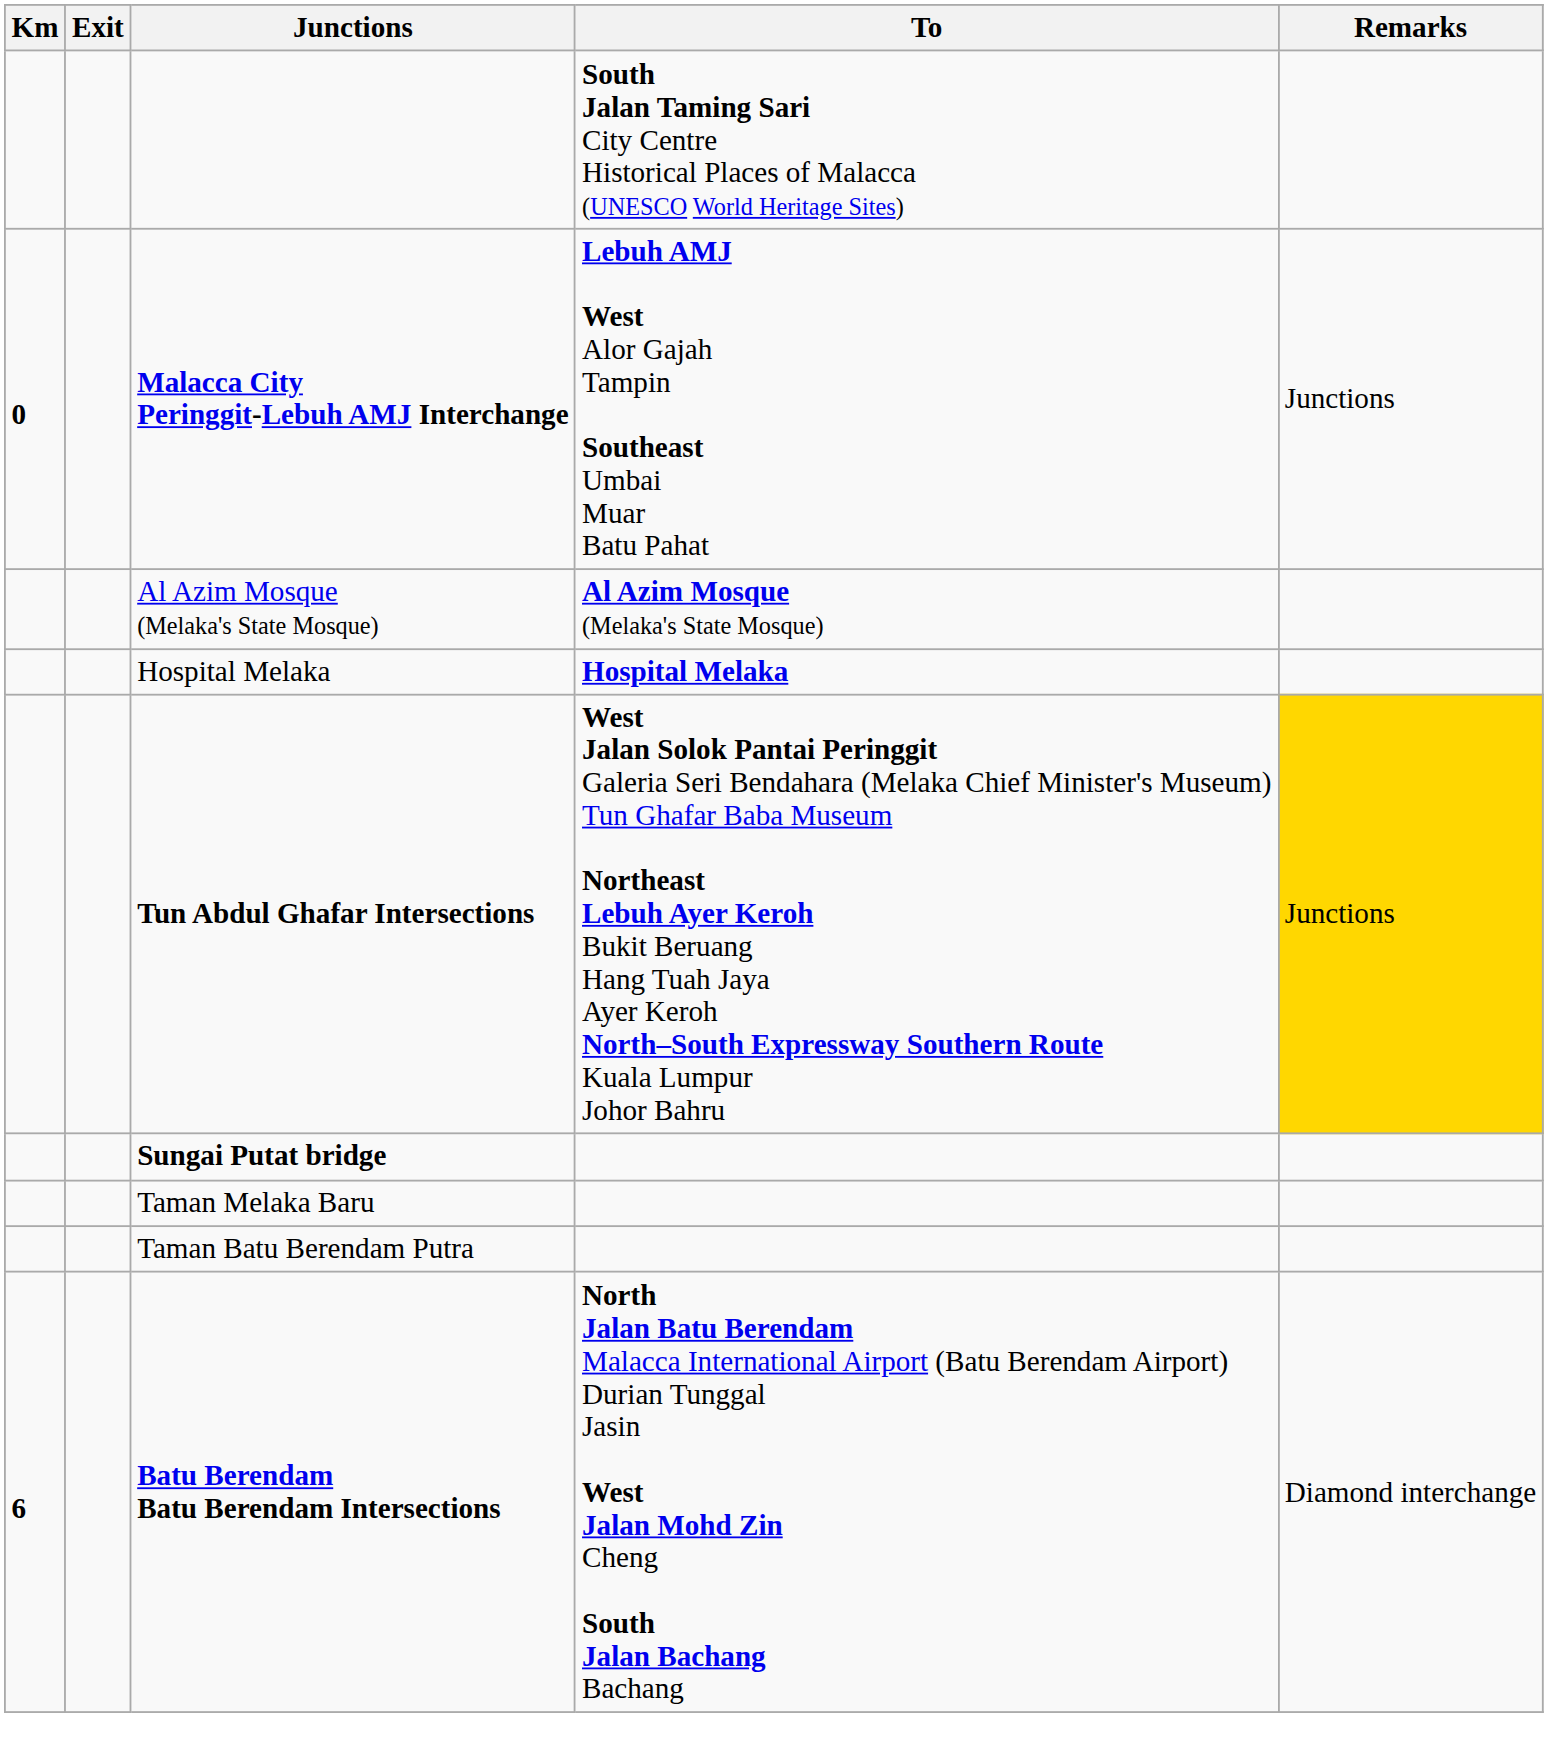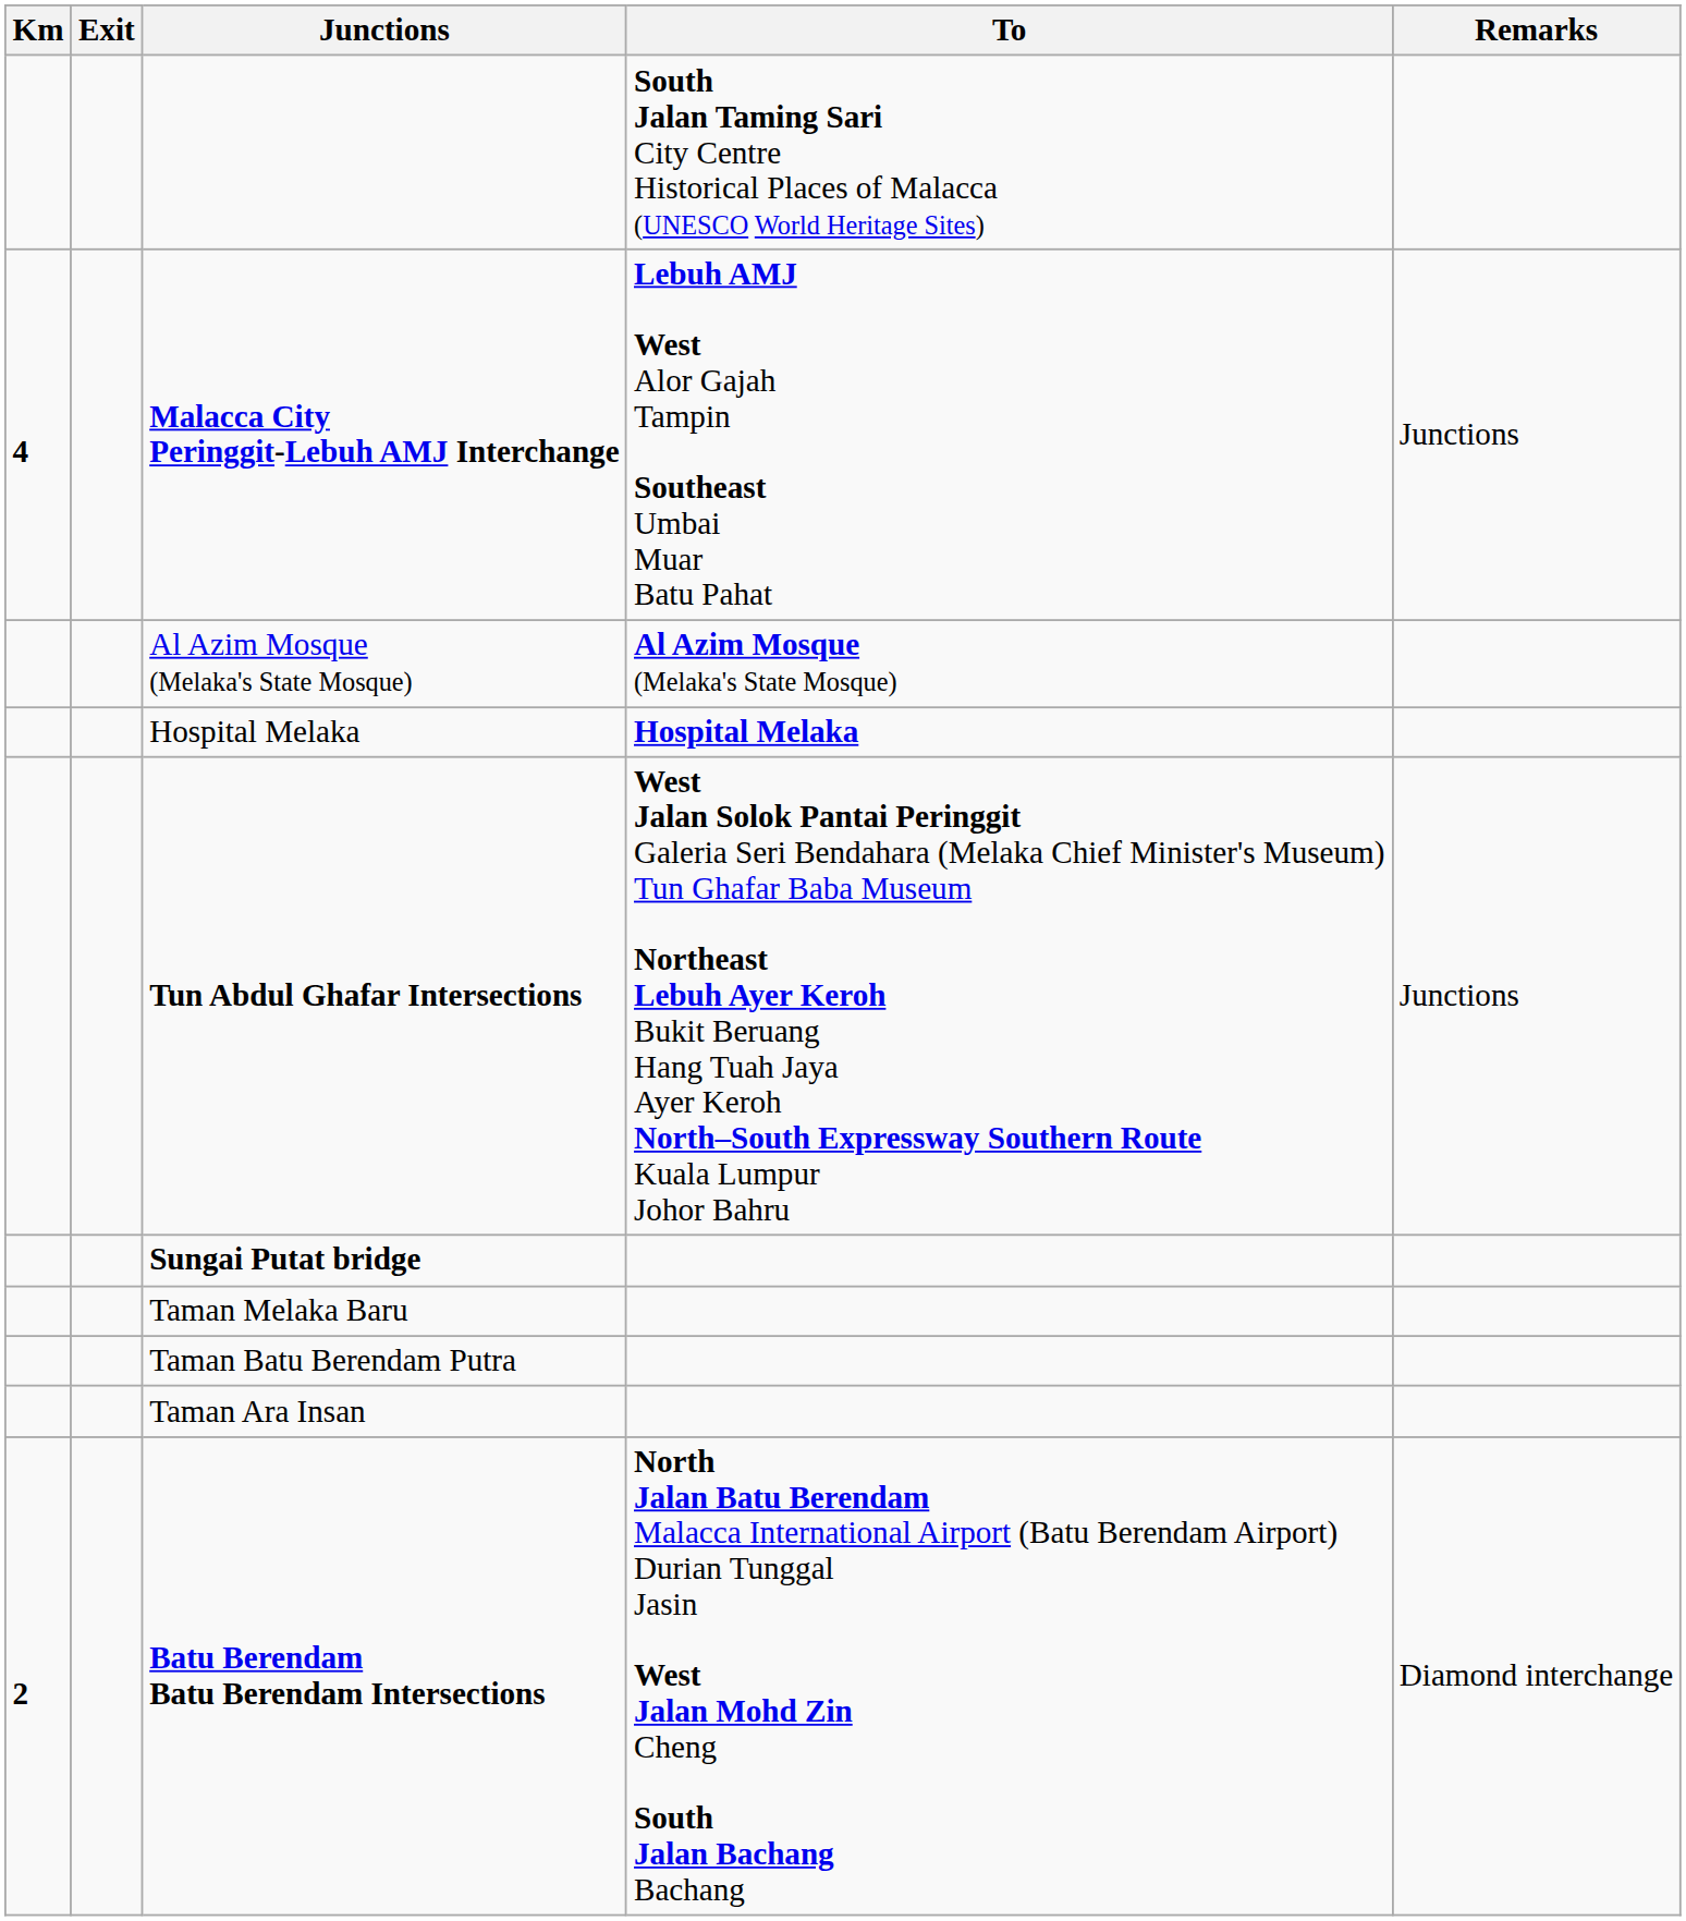Malacca City Peringgit-Lebuh AMJ Interchange | Km: 0 -> 4
Tun Abdul Ghafar Intersections | Remarks: gold background -> no background
+ row: Taman Ara Insan
Batu Berendam Batu Berendam Intersections | Km: 6 -> 2
